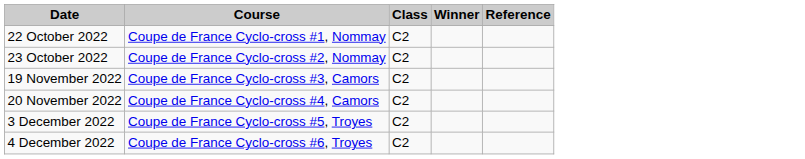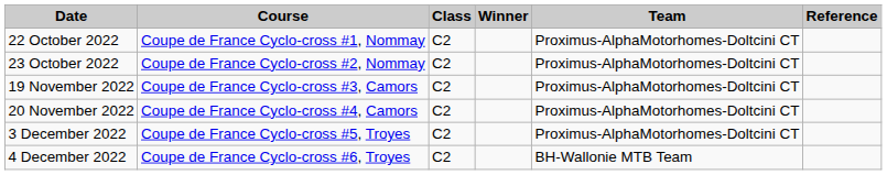+ column: Team | Proximus-AlphaMotorhomes-Doltcini CT | Proximus-AlphaMotorhomes-Doltcini CT | Proximus-AlphaMotorhomes-Doltcini CT | Proximus-AlphaMotorhomes-Doltcini CT | Proximus-AlphaMotorhomes-Doltcini CT | BH-Wallonie MTB Team
